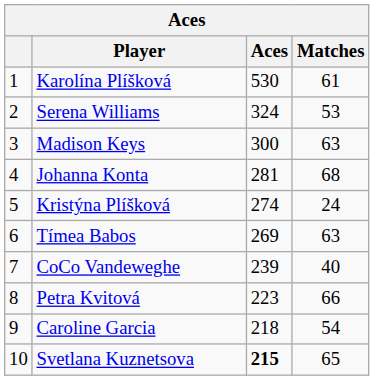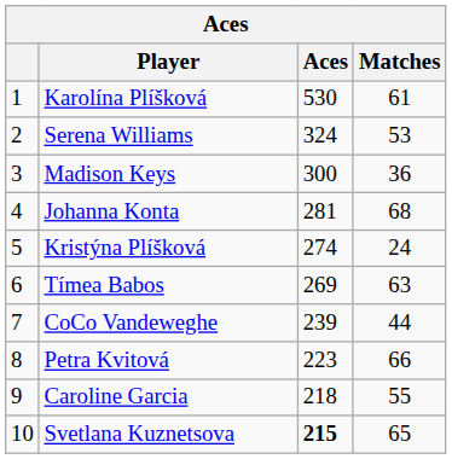Madison Keys | Matches: 63 -> 36
CoCo Vandeweghe | Matches: 40 -> 44
Caroline Garcia | Matches: 54 -> 55
